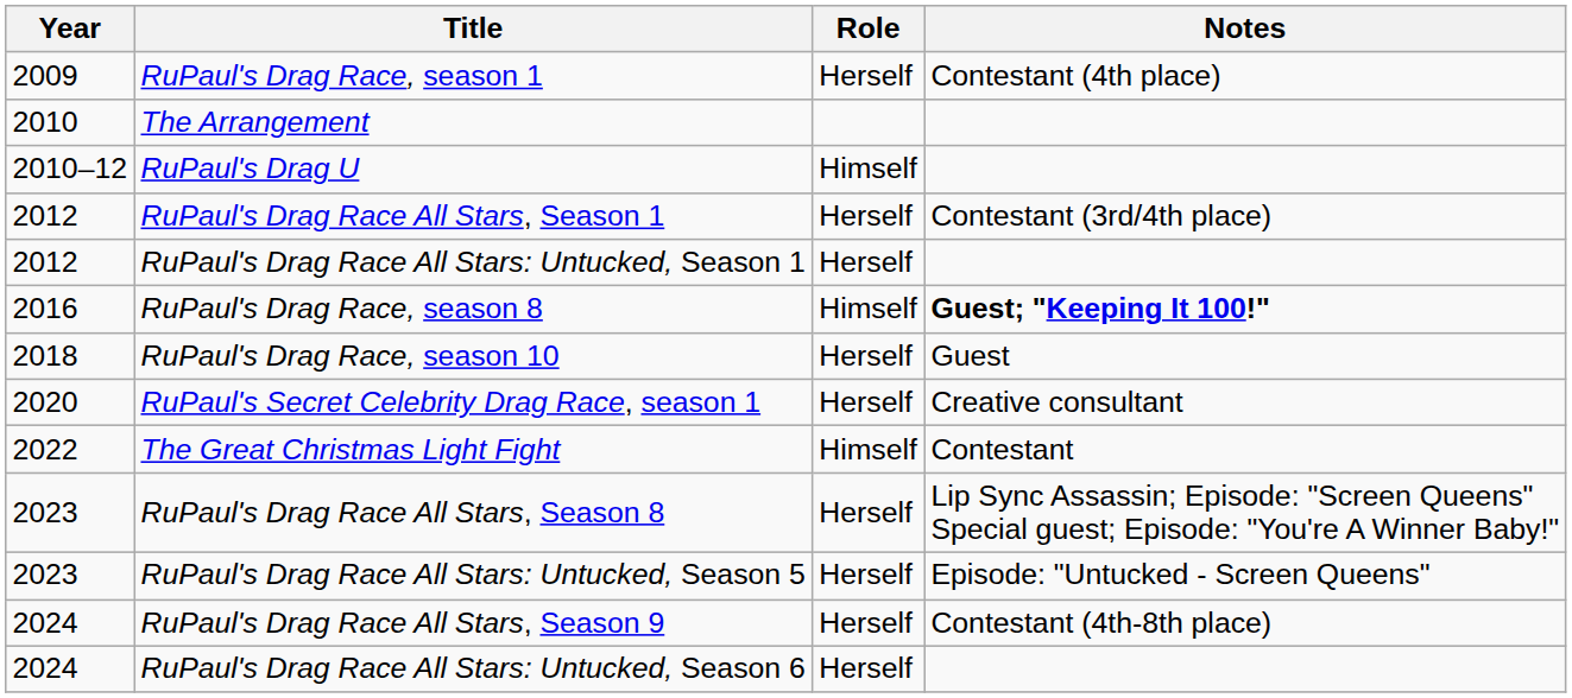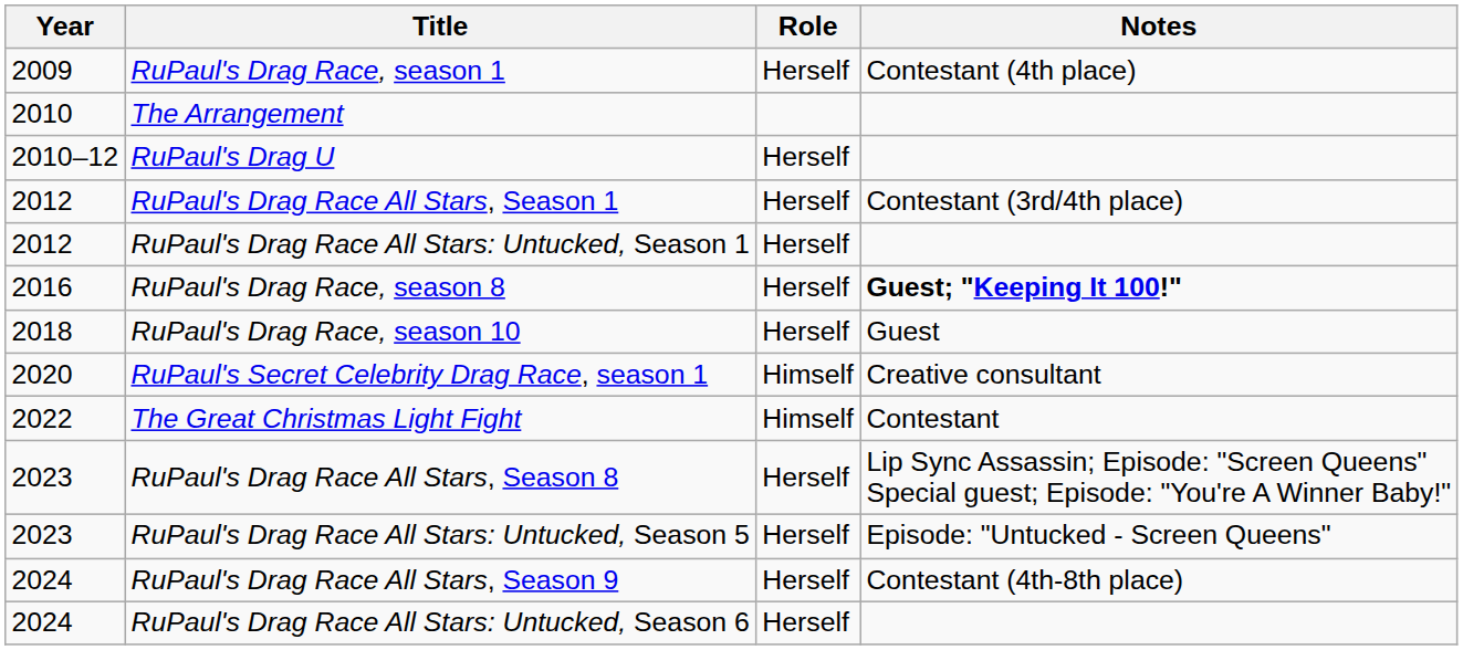RuPaul's Drag U | Role: Himself -> Herself
RuPaul's Drag Race, season 8 | Role: Himself -> Herself
RuPaul's Secret Celebrity Drag Race, season 1 | Role: Herself -> Himself
